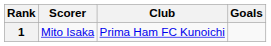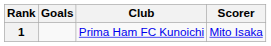columns swapped: Scorer <-> Goals
